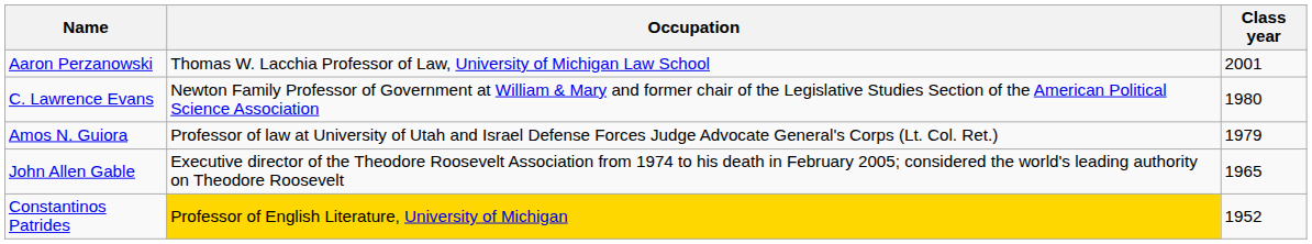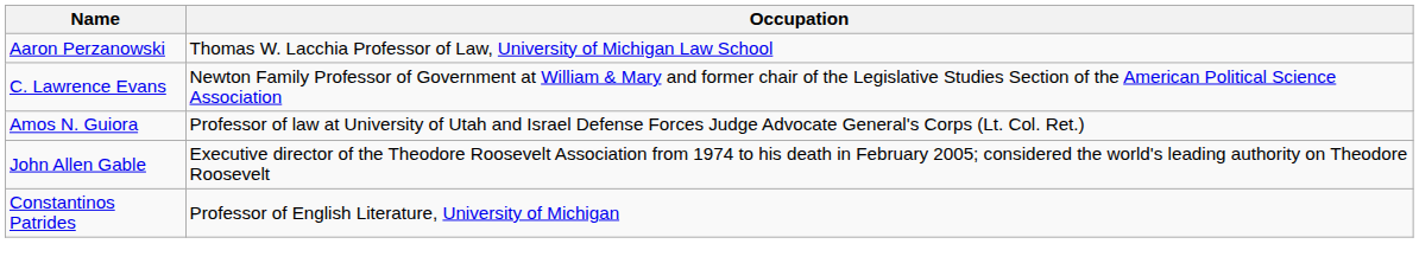- column: Class year | 2001 | 1980 | 1979 | 1965 | 1952
Constantinos Patrides | Occupation: gold background -> no background
